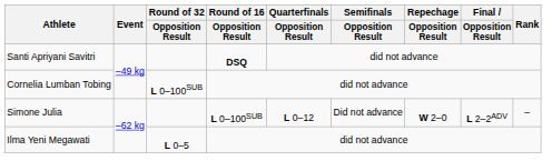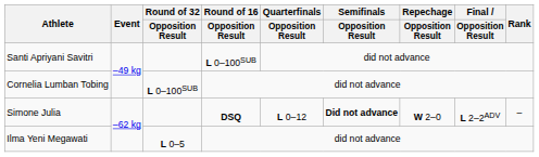Santi Apriyani Savitri | Round of 16 / Opposition Result: DSQ -> L 0–100SUB
Simone Julia | Round of 16 / Opposition Result: L 0–100SUB -> DSQ
Simone Julia | Semifinals / Opposition Result: normal -> bold
